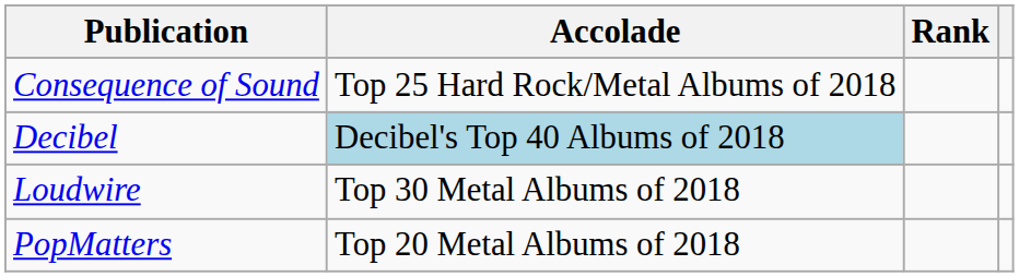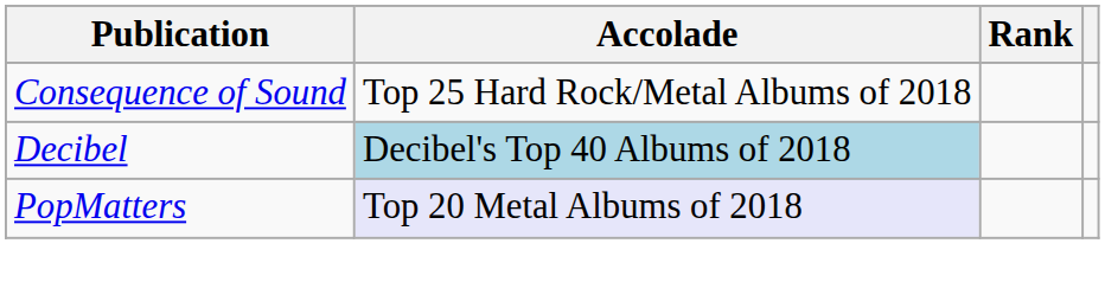- row: Loudwire | Top 30 Metal Albums of 2018
PopMatters | Accolade: no background -> lavender background
